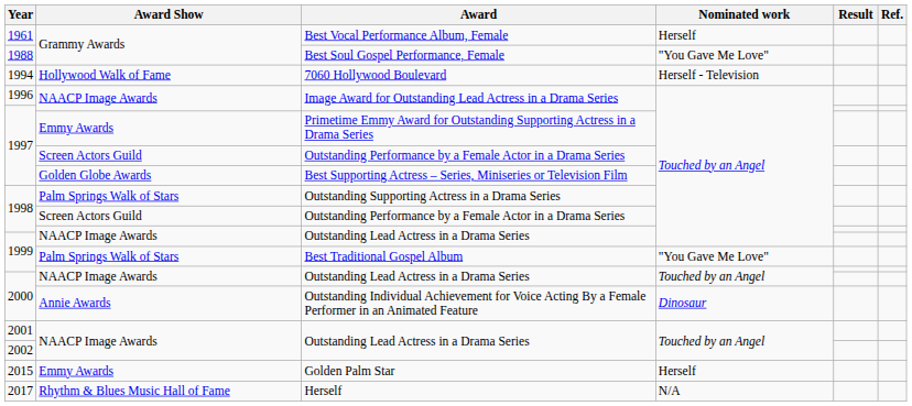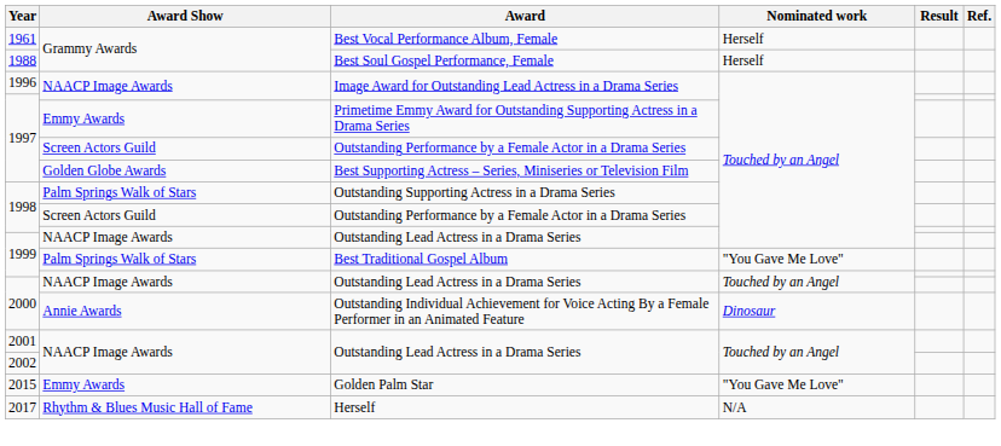Best Soul Gospel Performance, Female | Nominated work: "You Gave Me Love" -> Herself
- row: 1994 | Hollywood Walk of Fame | 7060 Hollywood Boulevard | Herself - Television
Golden Palm Star | Nominated work: Herself -> "You Gave Me Love"
